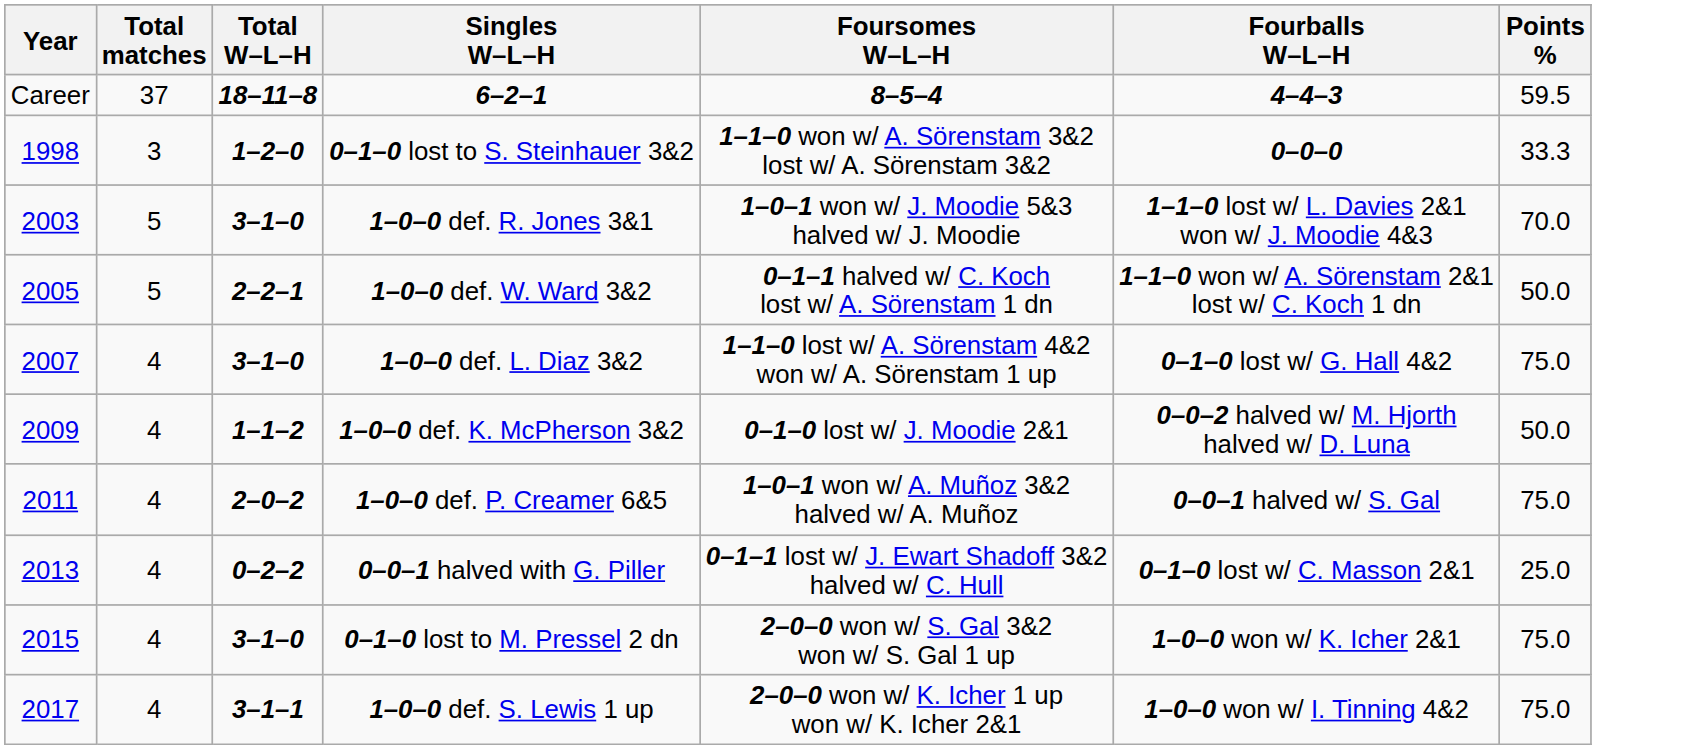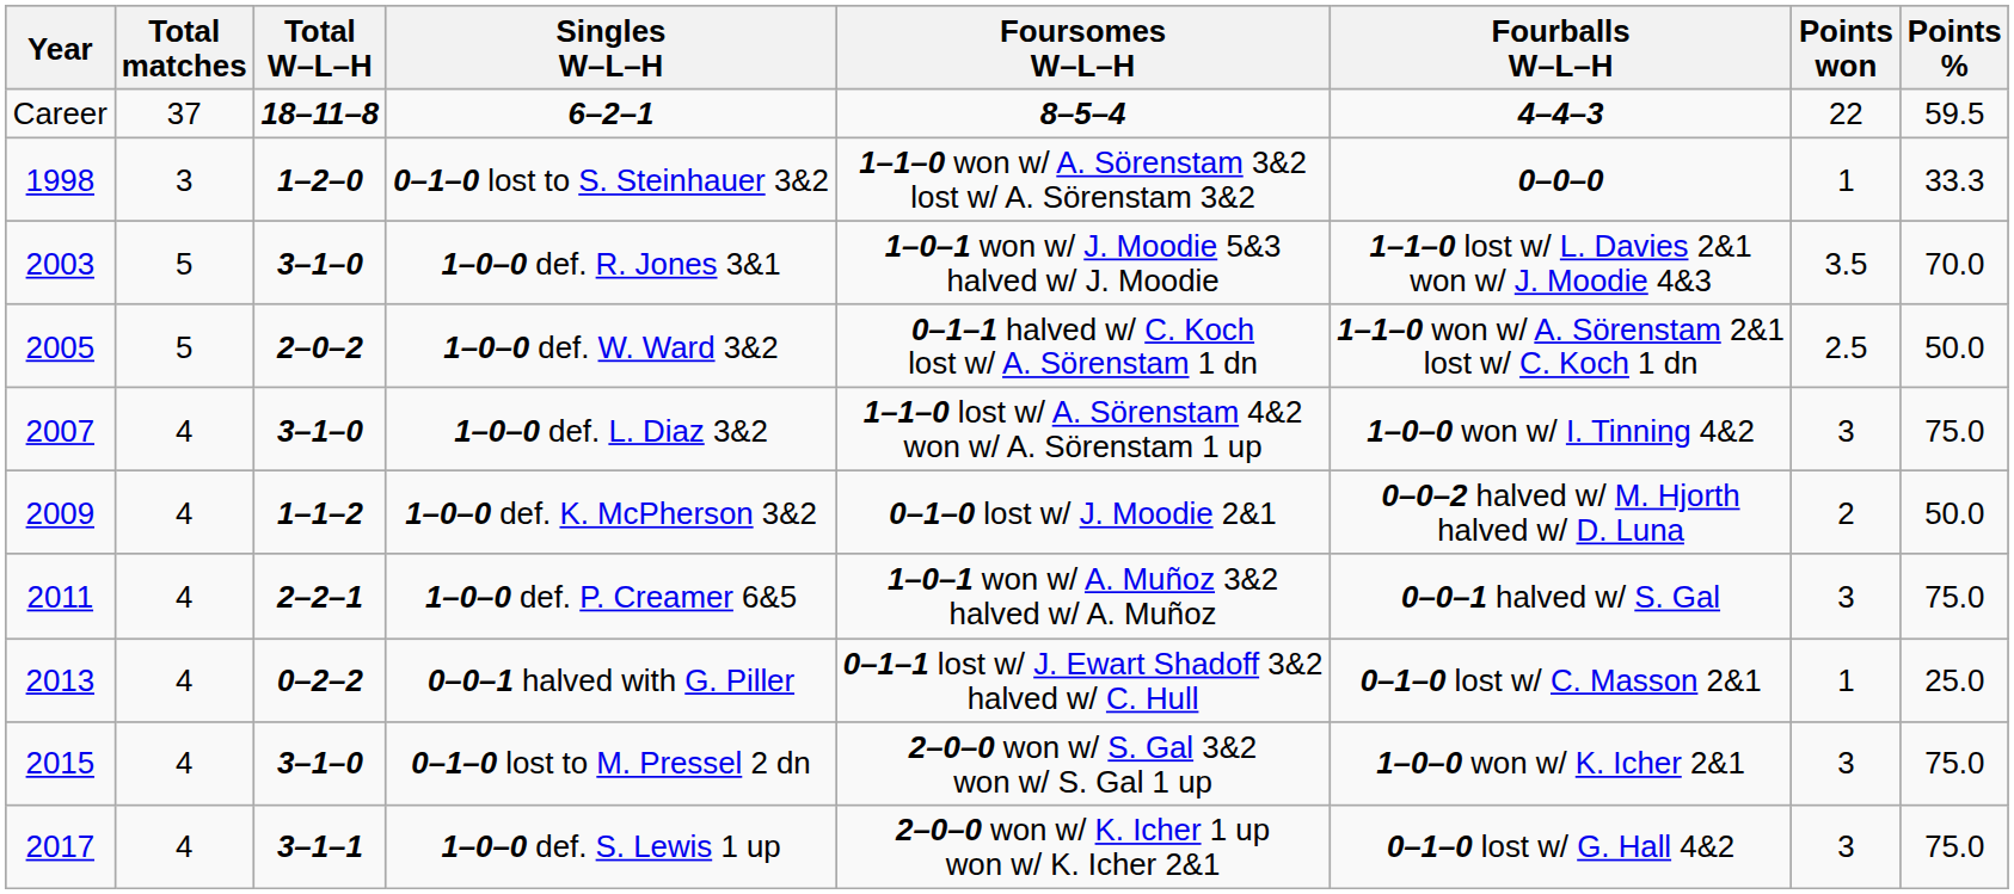+ column: Points won | 22 | 1 | 3.5 | 2.5 | 3 | 2 | 3 | 1 | 3 | 3
1–0–0 def. W. Ward 3&2 | Total W–L–H: 2–2–1 -> 2–0–2
1–0–0 def. L. Diaz 3&2 | Fourballs W–L–H: 0–1–0 lost w/ G. Hall 4&2 -> 1–0–0 won w/ I. Tinning 4&2
1–0–0 def. P. Creamer 6&5 | Total W–L–H: 2–0–2 -> 2–2–1
1–0–0 def. S. Lewis 1 up | Fourballs W–L–H: 1–0–0 won w/ I. Tinning 4&2 -> 0–1–0 lost w/ G. Hall 4&2
